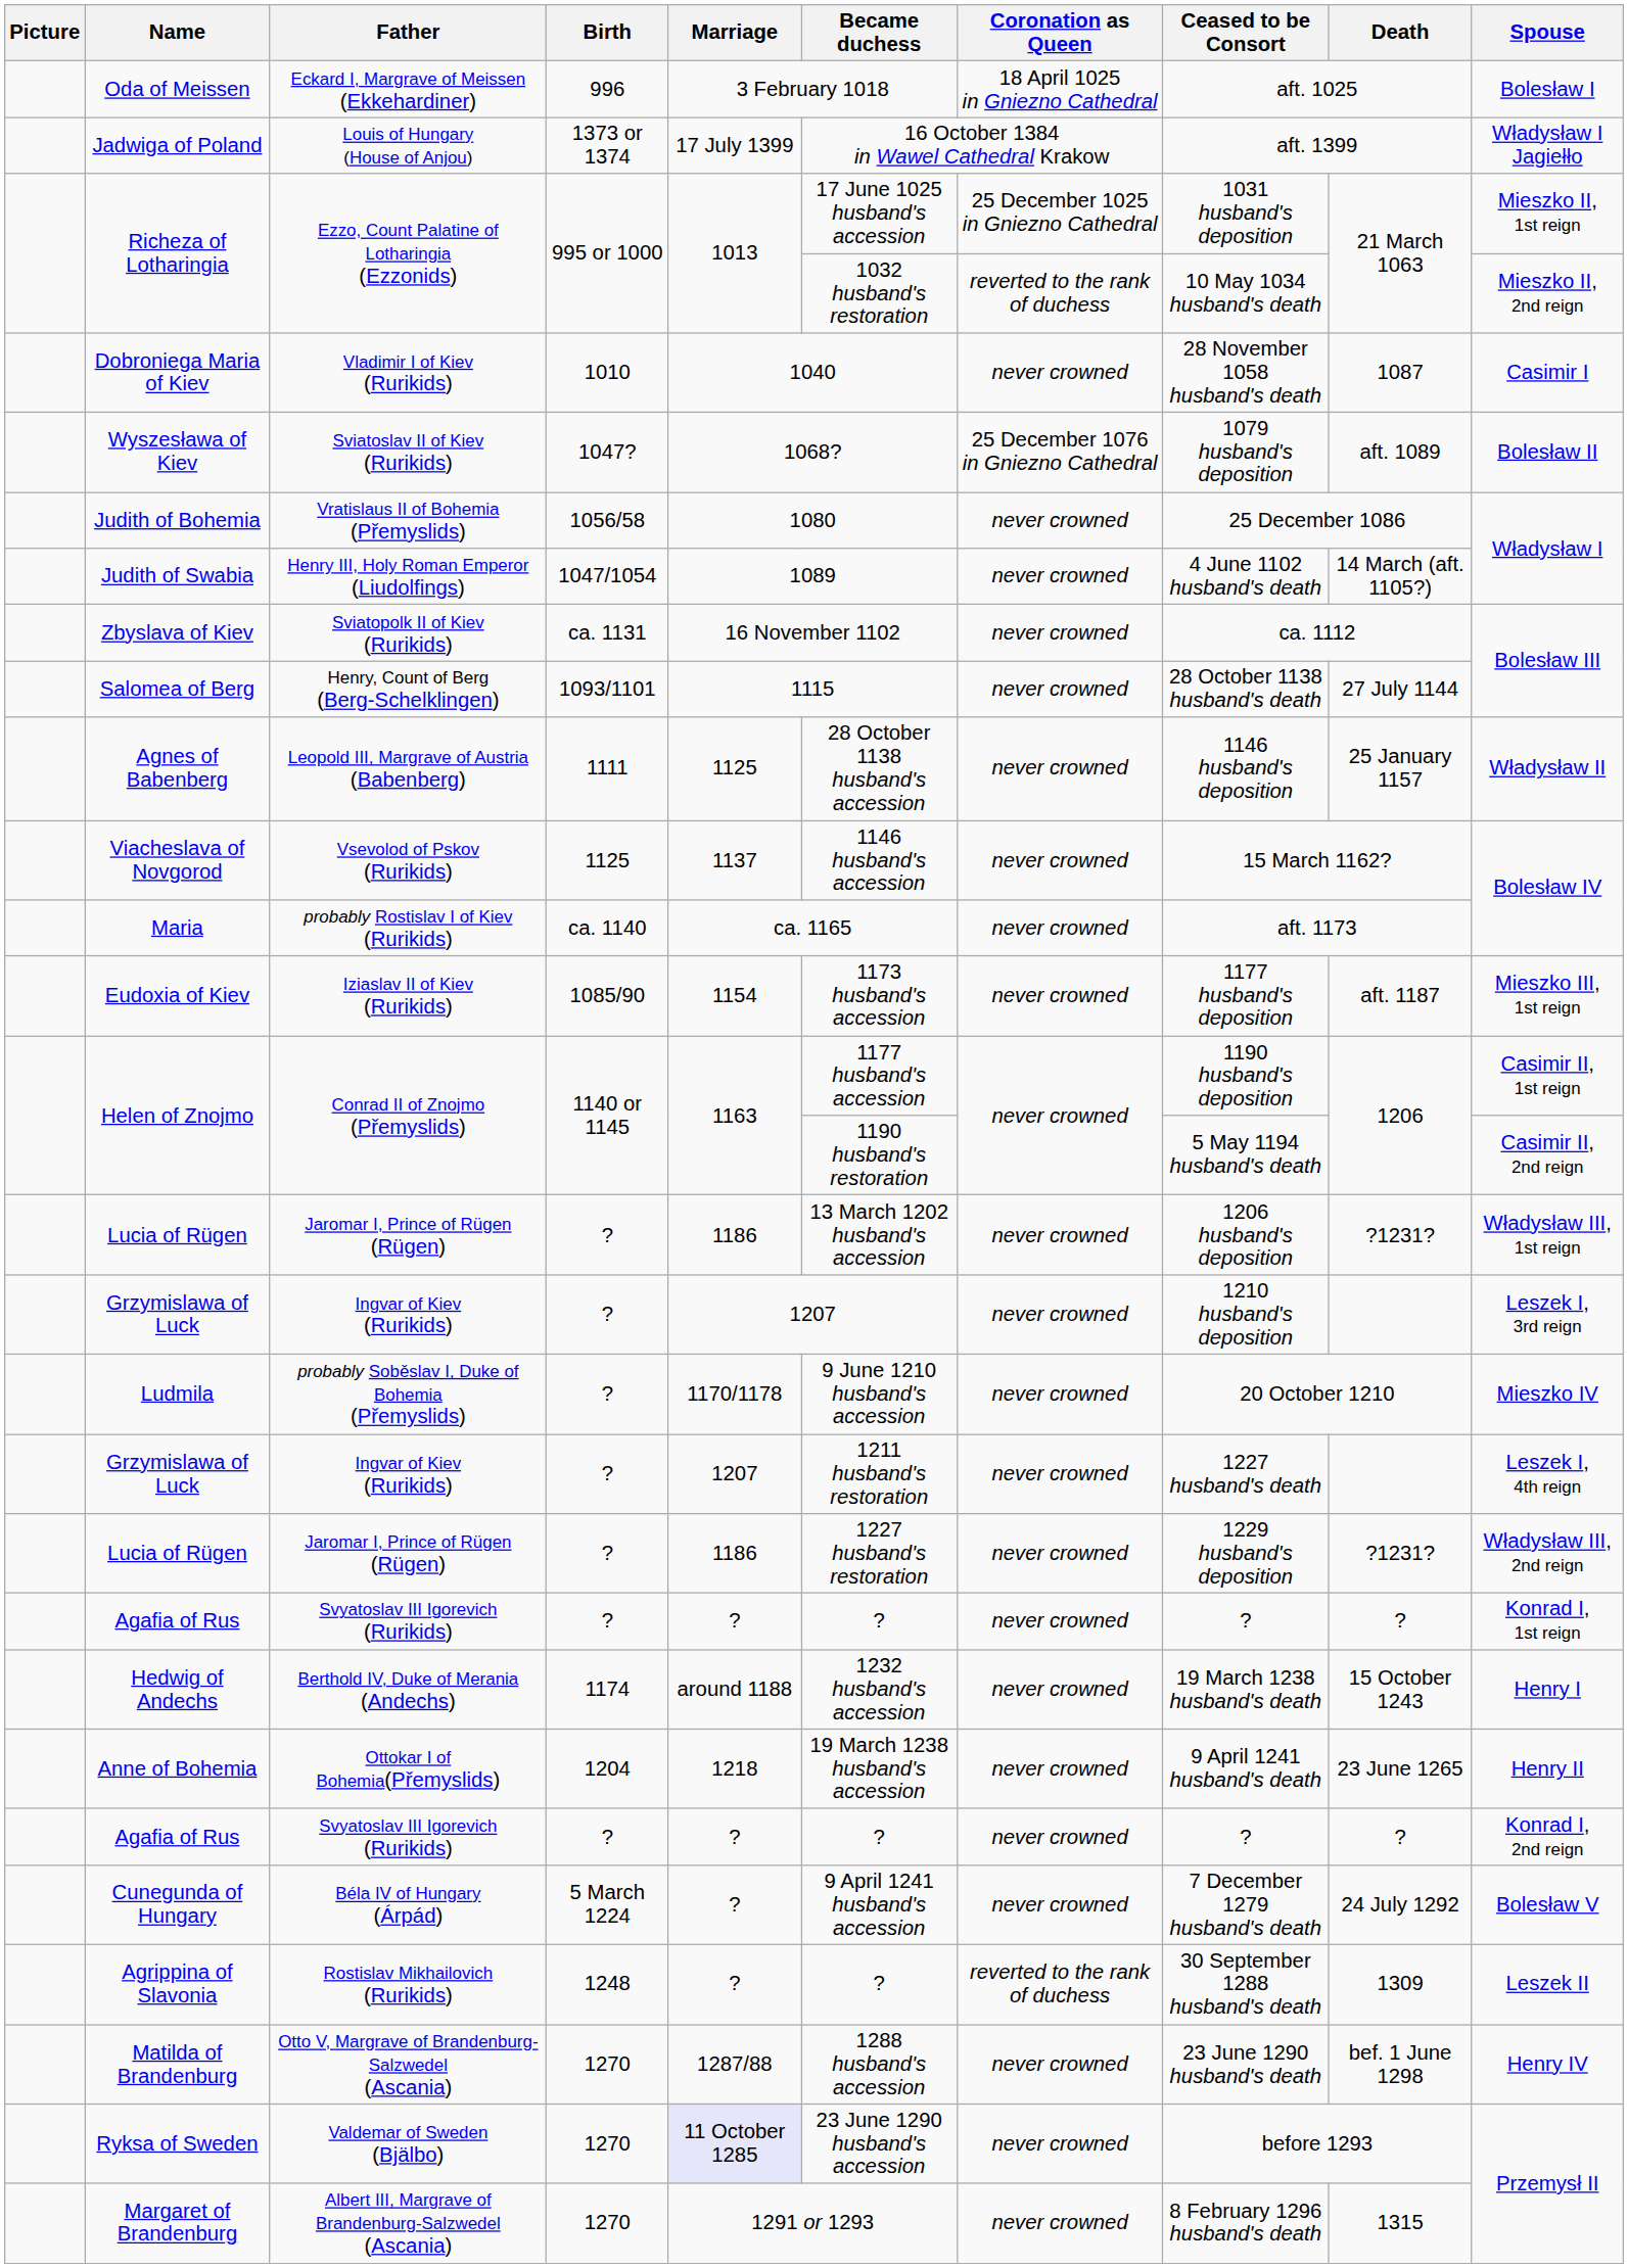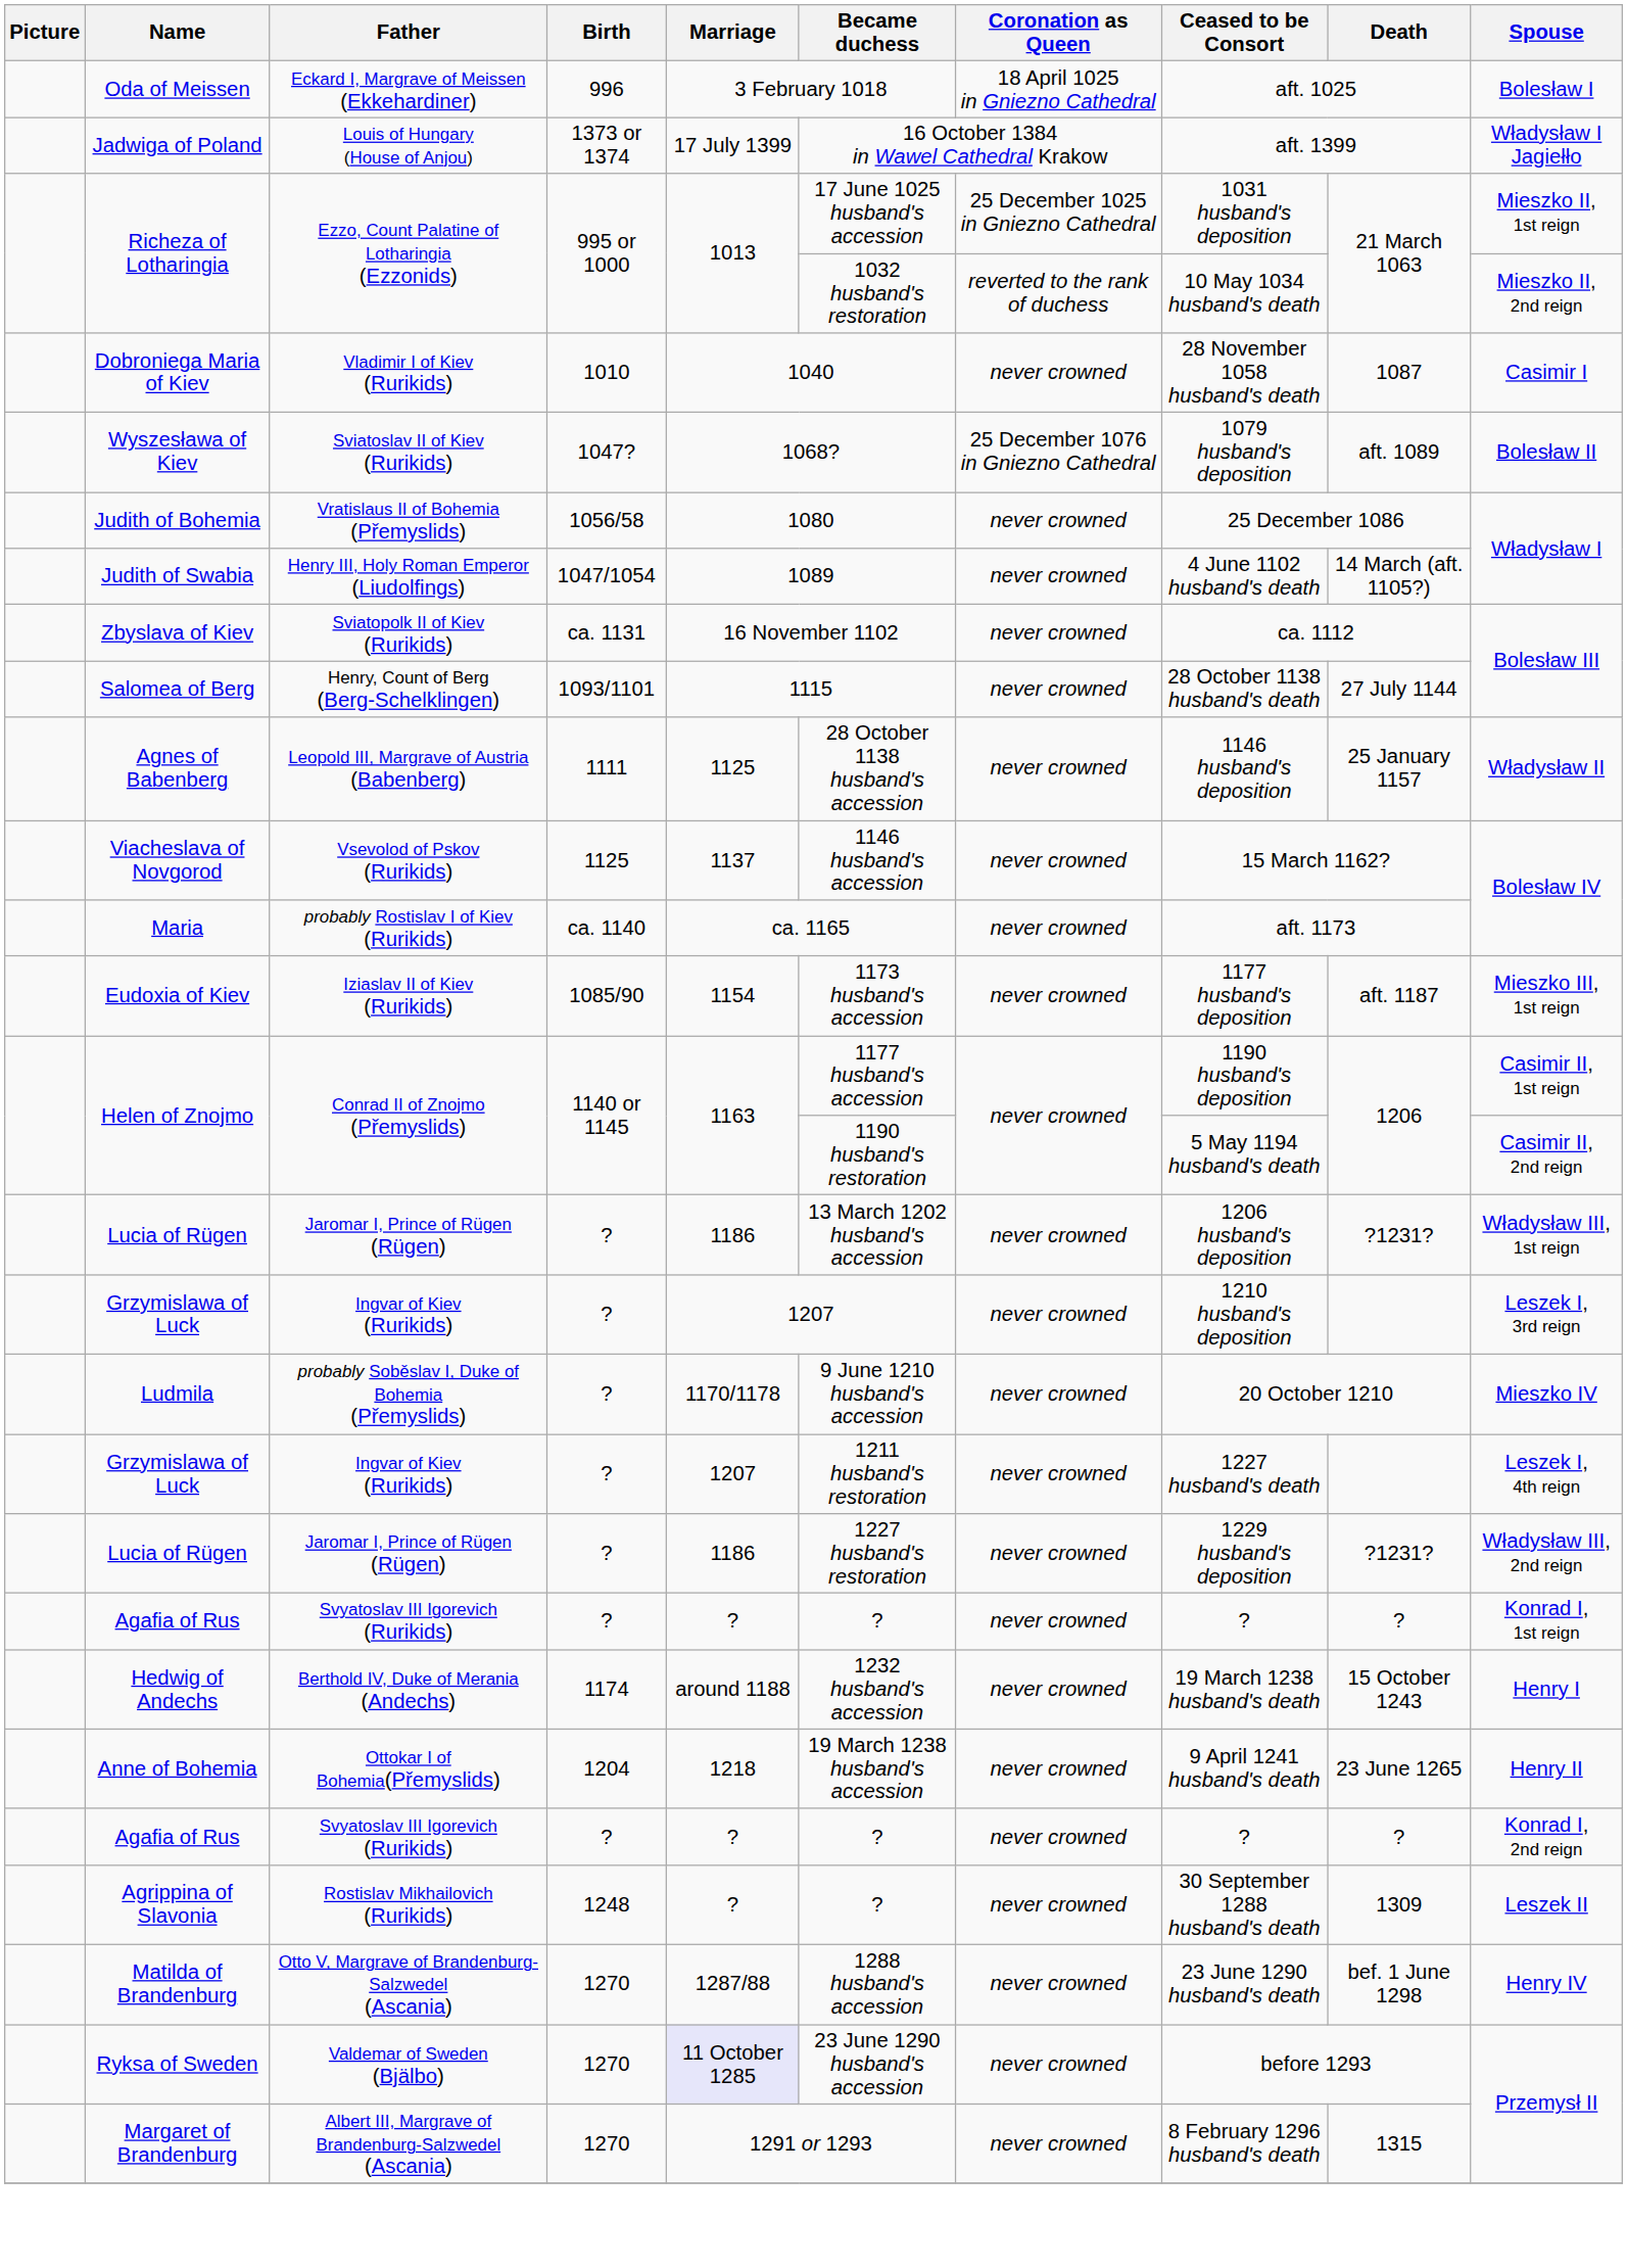- row: Cunegunda of Hungary | Béla IV of Hungary (Árpád) | 5 March 1224 | ? | 9 April 1241 husband's accession | never crowned | 7 December 1279 husband's death | 24 July 1292 | Bolesław V
Agrippina of Slavonia | Coronation as Queen: reverted to the rank of duchess -> never crowned
